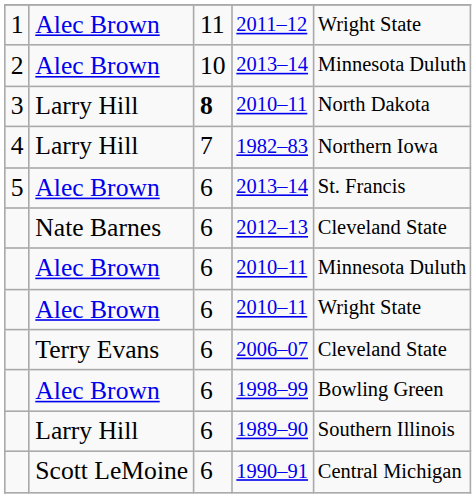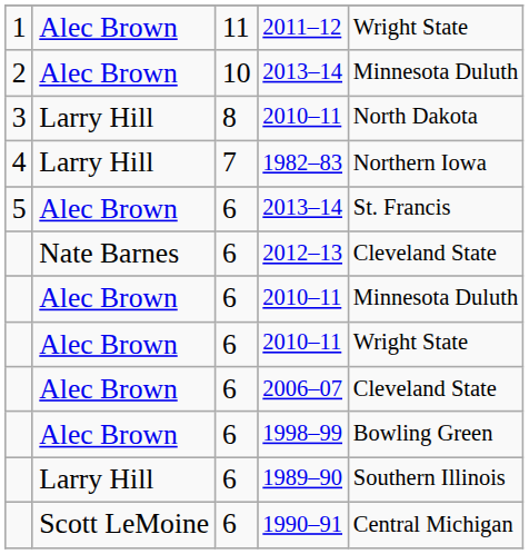3 / 2010–11 | column 3: bold -> normal
2006–07 | column 2: Terry Evans -> Alec Brown
